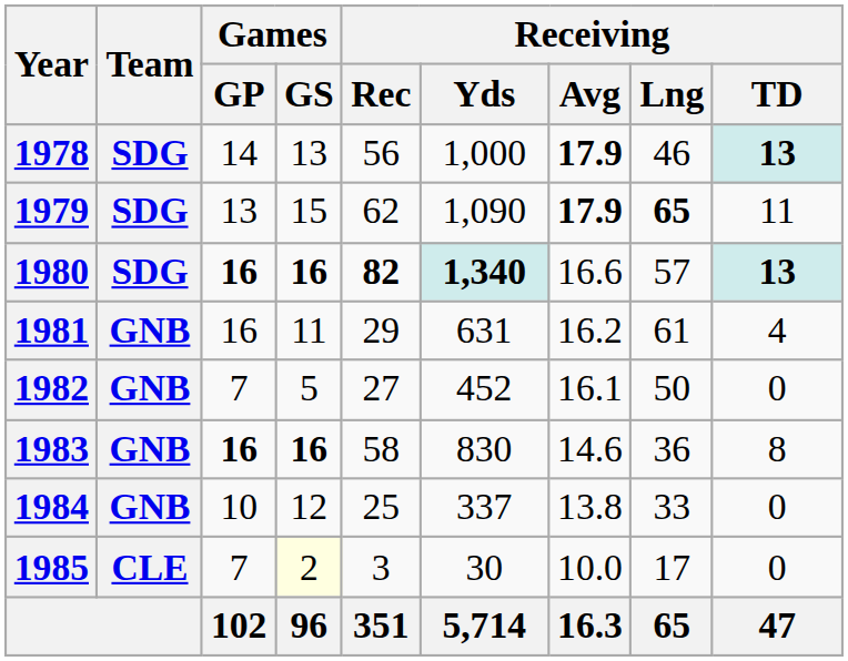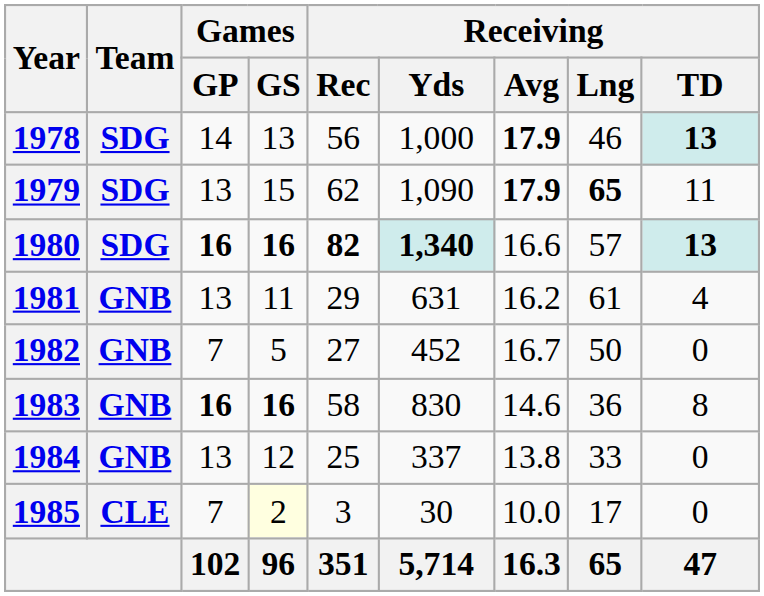1981 | Games / GP: 16 -> 13
1982 | Receiving / Avg: 16.1 -> 16.7
1984 | Games / GP: 10 -> 13
